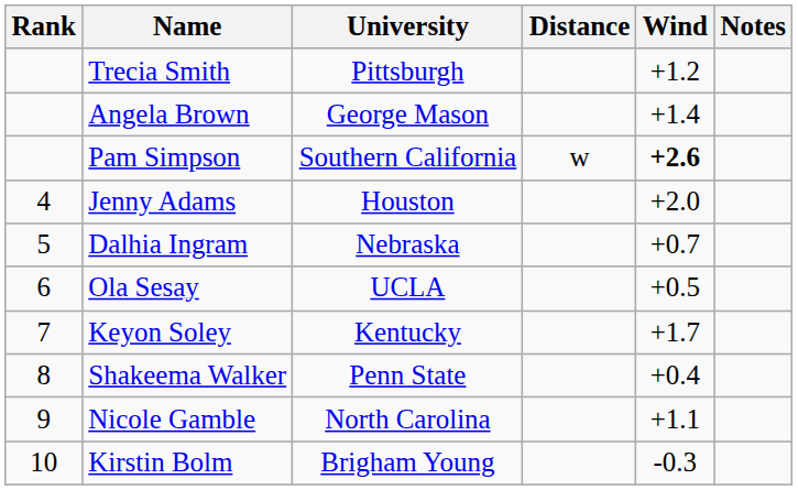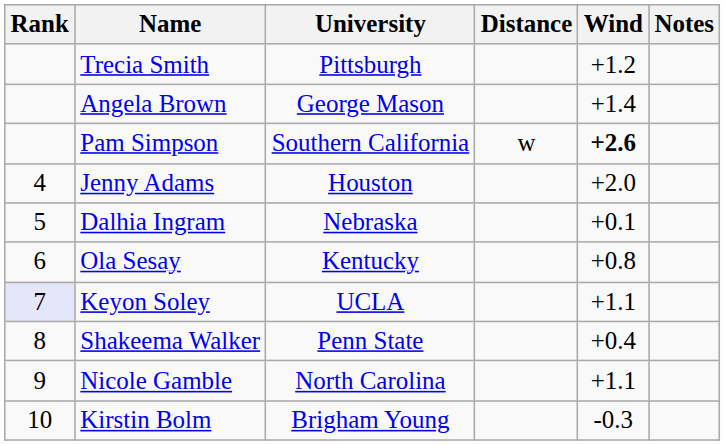Dalhia Ingram | Wind: +0.7 -> +0.1
Ola Sesay | University: UCLA -> Kentucky
Ola Sesay | Wind: +0.5 -> +0.8
Keyon Soley | Rank: no background -> lavender background
Keyon Soley | University: Kentucky -> UCLA
Keyon Soley | Wind: +1.7 -> +1.1
